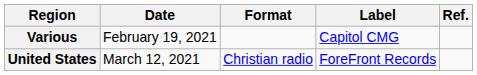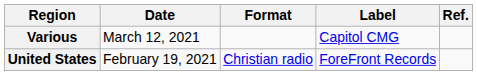Various | Date: February 19, 2021 -> March 12, 2021
United States | Date: March 12, 2021 -> February 19, 2021
